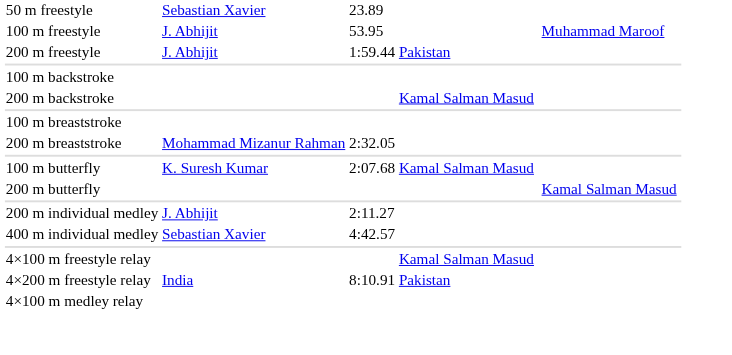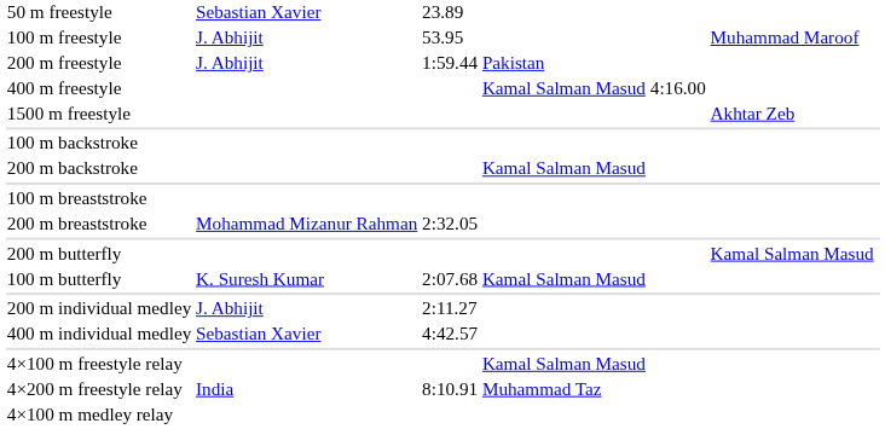+ row: 400 m freestyle | Kamal Salman Masud | 4:16.00
+ row: 1500 m freestyle | Akhtar Zeb
rows swapped: 100 m butterfly <-> 200 m butterfly
4×200 m freestyle relay | column 4: Pakistan -> Muhammad Taz
